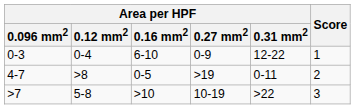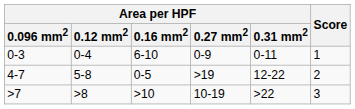0-3 | Area per HPF / 0.31 mm2: 12-22 -> 0-11
4-7 | Area per HPF / 0.12 mm2: >8 -> 5-8
4-7 | Area per HPF / 0.31 mm2: 0-11 -> 12-22
>7 | Area per HPF / 0.12 mm2: 5-8 -> >8
